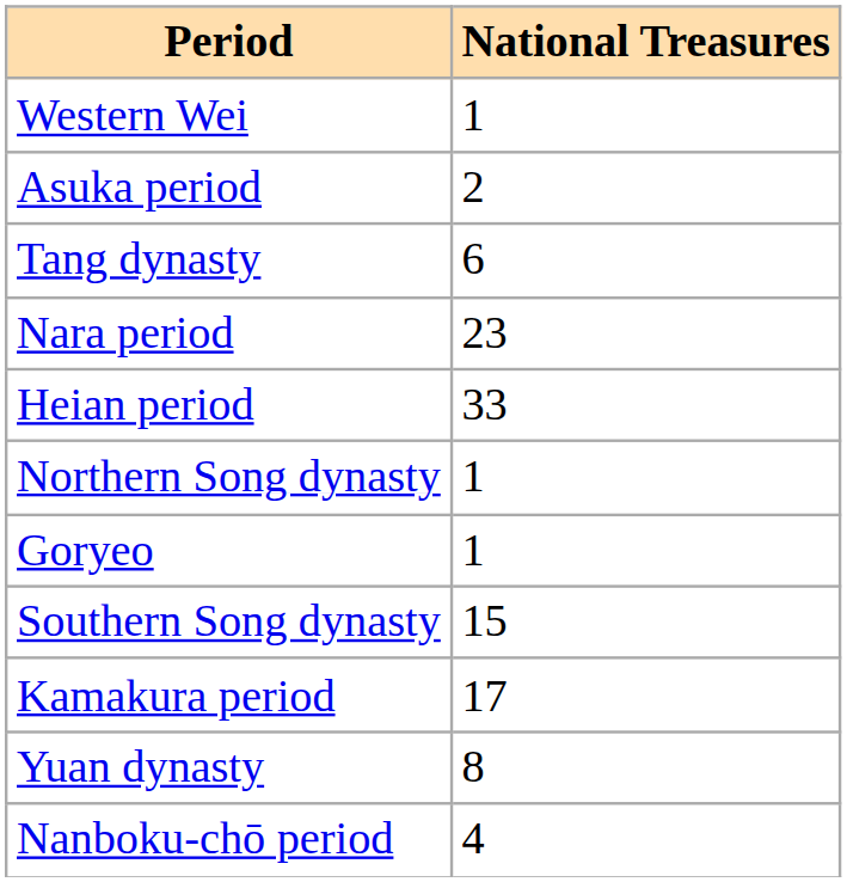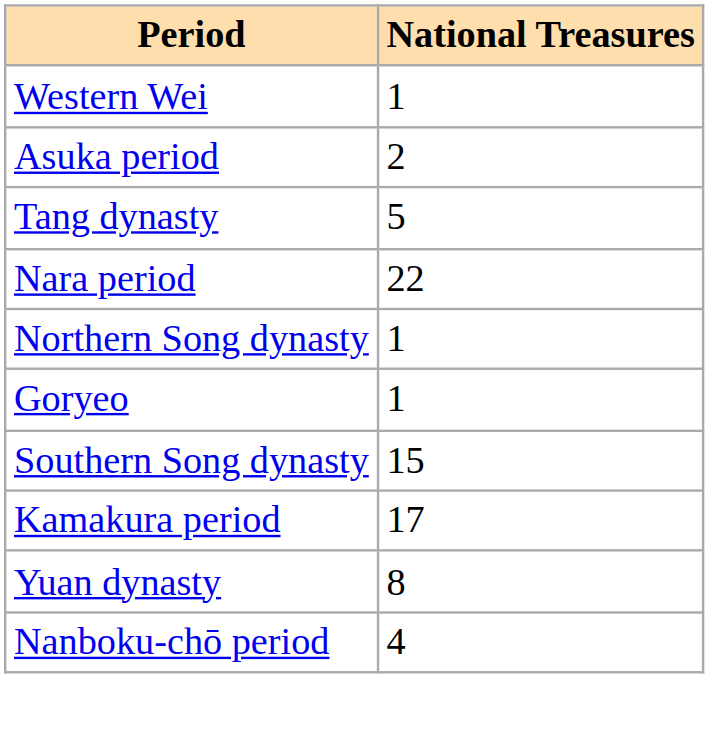Tang dynasty | National Treasures: 6 -> 5
Nara period | National Treasures: 23 -> 22
- row: Heian period | 33
